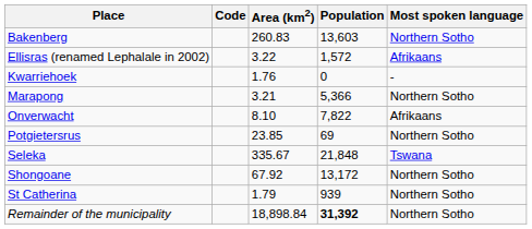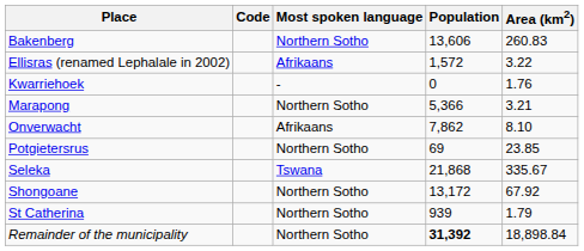columns swapped: Area (km2) <-> Most spoken language
Bakenberg | Population: 13,603 -> 13,606
Onverwacht | Population: 7,822 -> 7,862
Seleka | Population: 21,848 -> 21,868
